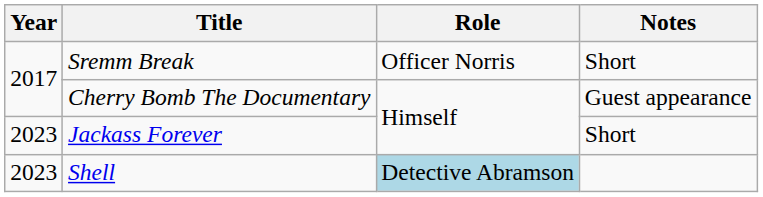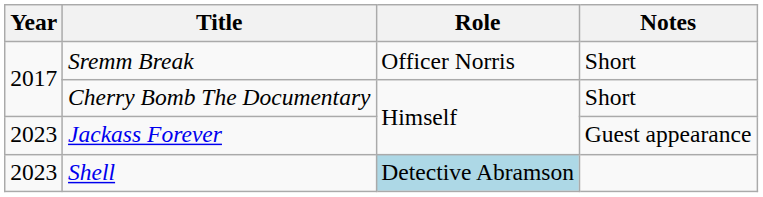Cherry Bomb The Documentary | Notes: Guest appearance -> Short
Jackass Forever | Notes: Short -> Guest appearance
